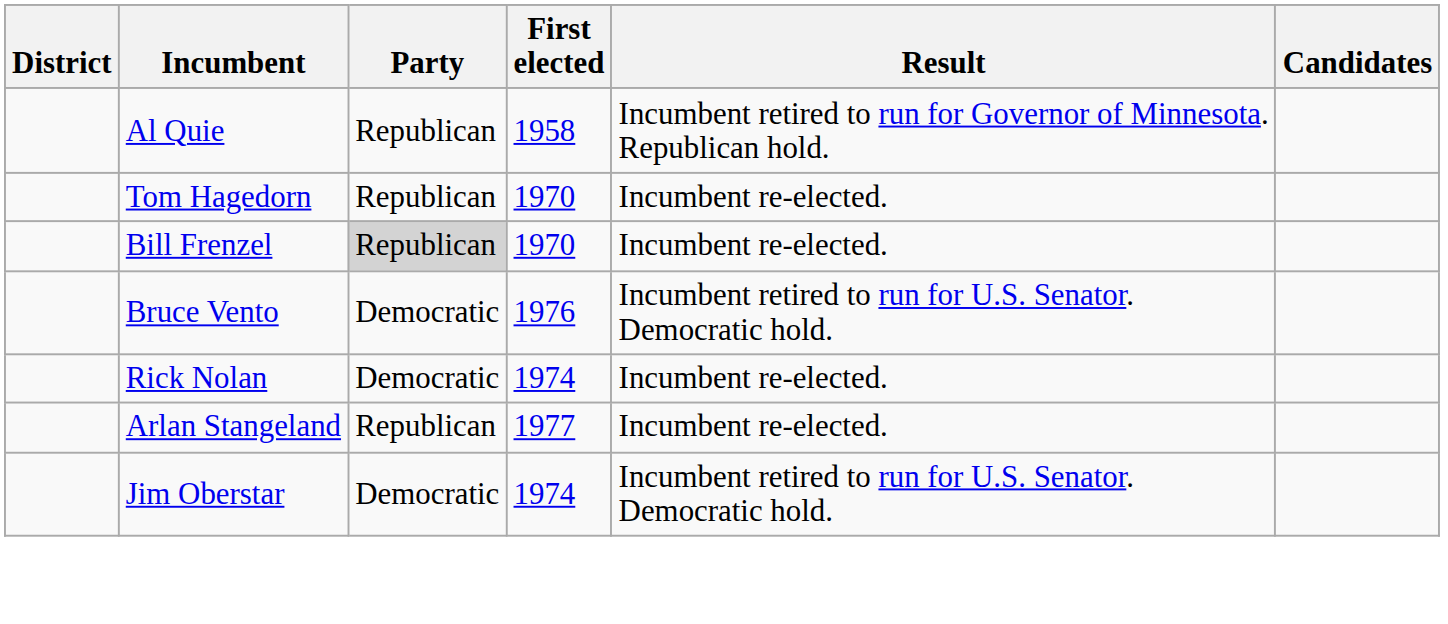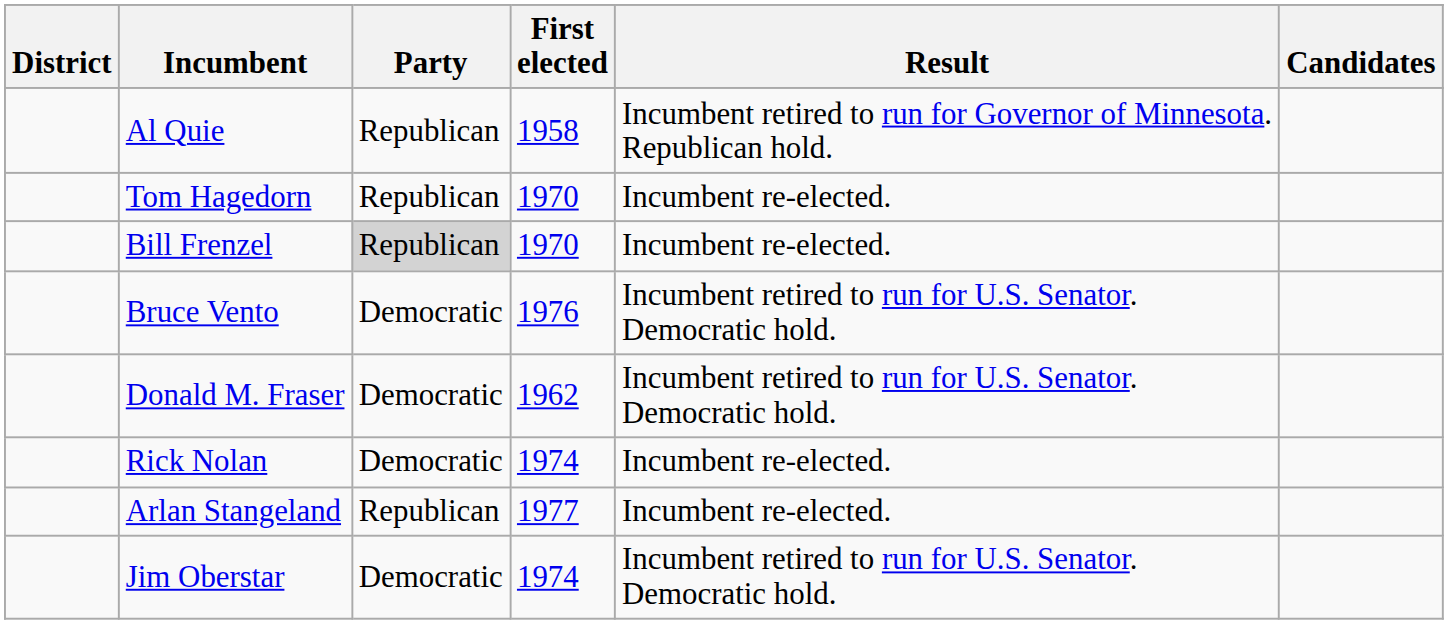+ row: Donald M. Fraser | Democratic | 1962 | Incumbent retired to run for U.S. Senator. Democratic hold.
